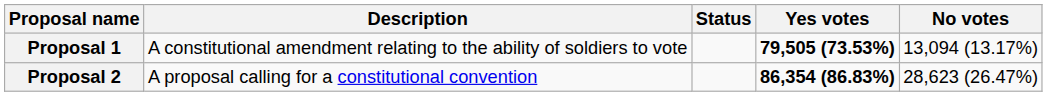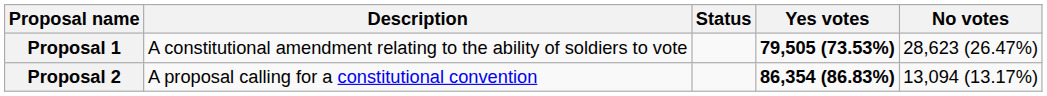Proposal 1 | No votes: 13,094 (13.17%) -> 28,623 (26.47%)
Proposal 2 | No votes: 28,623 (26.47%) -> 13,094 (13.17%)
